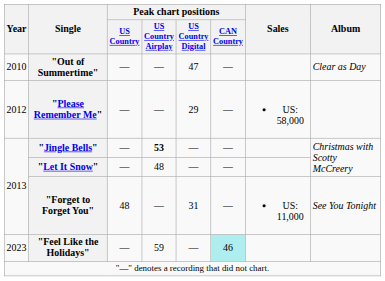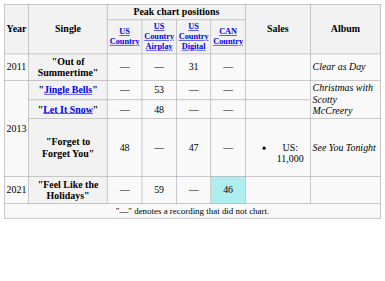"Out of Summertime" | Year: 2010 -> 2011
"Out of Summertime" | Peak chart positions / US Country Digital: 47 -> 31
- row: 2012 | "Please Remember Me" | — | — | 29 | — | US: 58,000
"Jingle Bells" | Peak chart positions / US Country Airplay: bold -> normal
"Forget to Forget You" | Peak chart positions / US Country Digital: 31 -> 47
"Feel Like the Holidays" | Year: 2023 -> 2021
